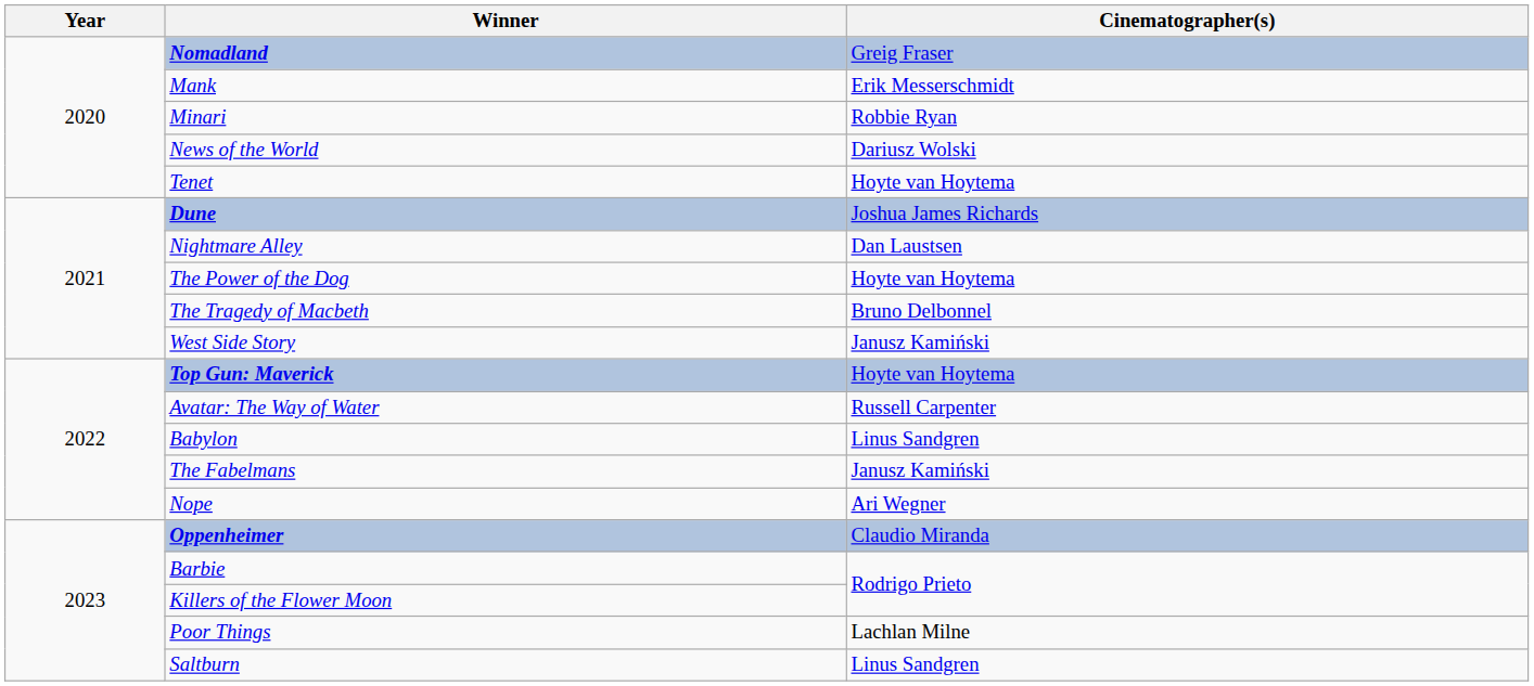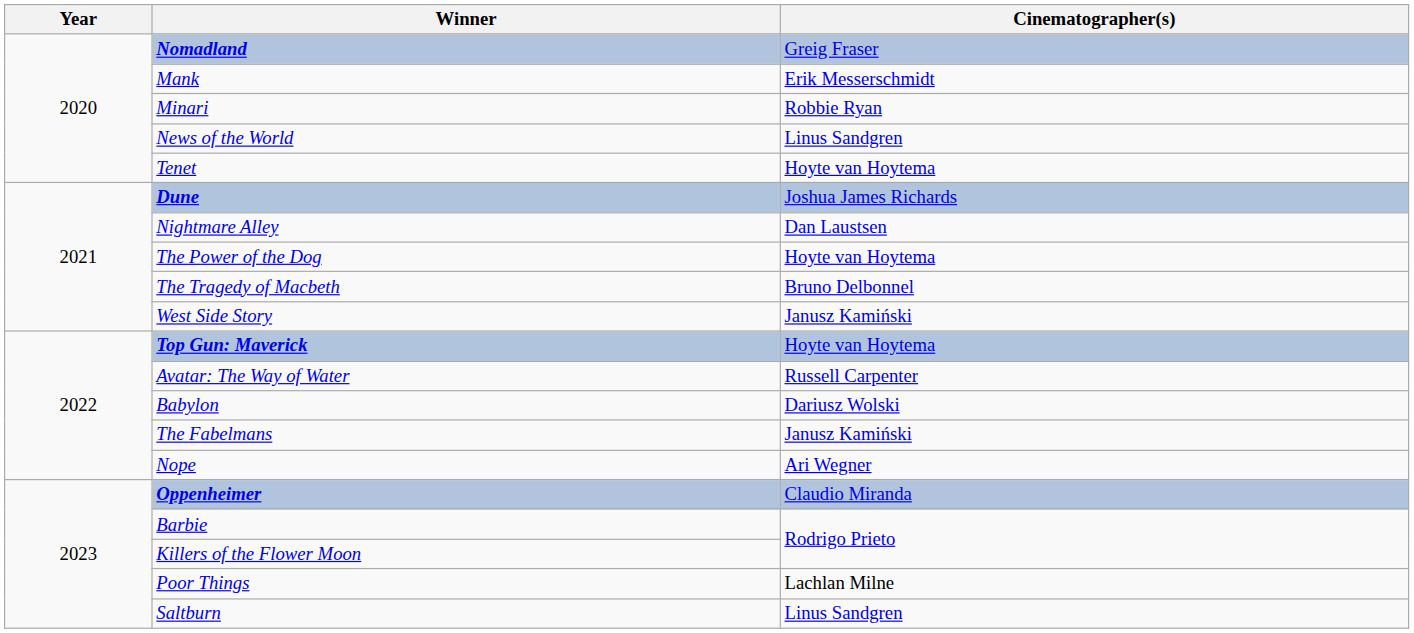News of the World | Cinematographer(s): Dariusz Wolski -> Linus Sandgren
Babylon | Cinematographer(s): Linus Sandgren -> Dariusz Wolski
